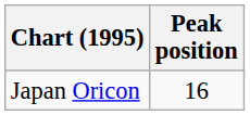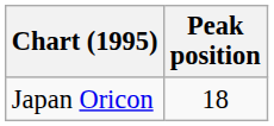Japan Oricon | Peak position: 16 -> 18
